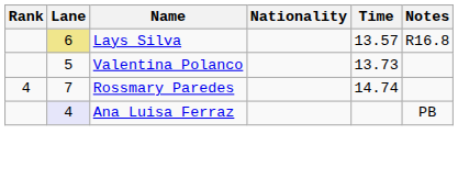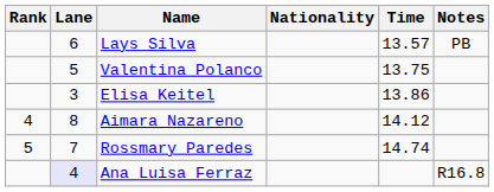Lays Silva | Lane: khaki background -> no background
Lays Silva | Notes: R16.8 -> PB
Valentina Polanco | Time: 13.73 -> 13.75
+ row: 3 | Elisa Keitel | 13.86
+ row: 4 | 8 | Aimara Nazareno | 14.12
Rossmary Paredes | Rank: 4 -> 5
Ana Luisa Ferraz | Notes: PB -> R16.8
